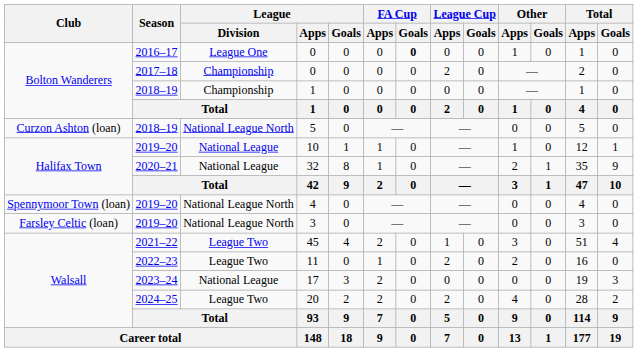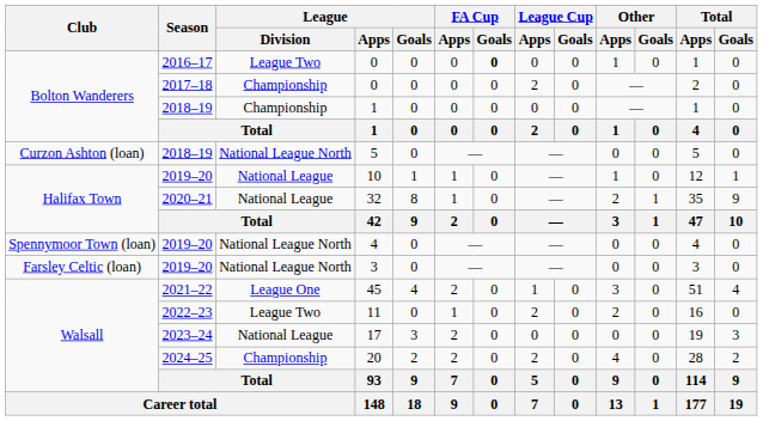2016–17 / 0 | League / Division: League One -> League Two
45 | League / Division: League Two -> League One
20 | League / Division: League Two -> Championship
